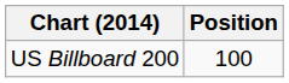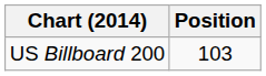US Billboard 200 | Position: 100 -> 103
